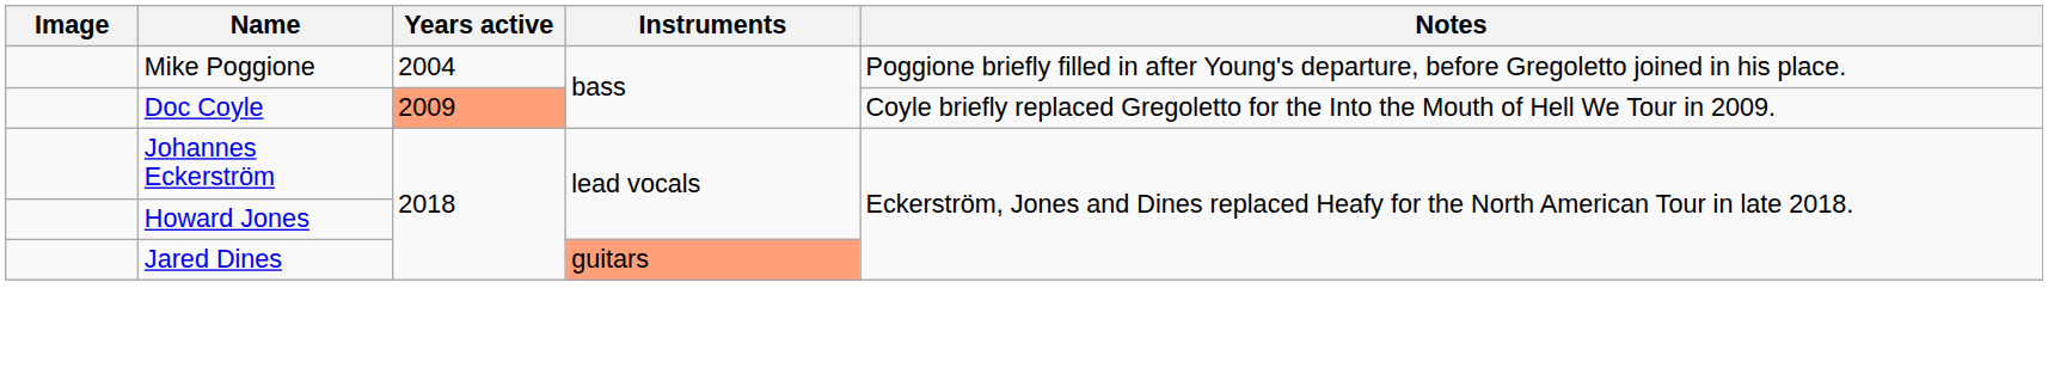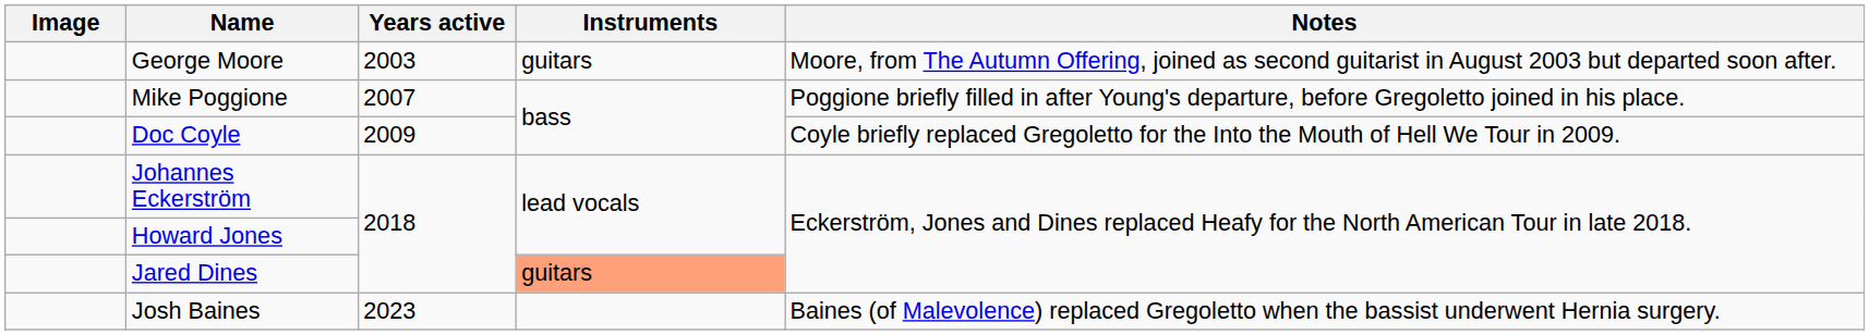+ row: George Moore | 2003 | guitars | Moore, from The Autumn Offering, joined as second guitarist in August 2003 but departed soon after.
Mike Poggione | Years active: 2004 -> 2007
Doc Coyle | Years active: lightsalmon background -> no background
+ row: Josh Baines | 2023 | Baines (of Malevolence) replaced Gregoletto when the bassist underwent Hernia surgery.
